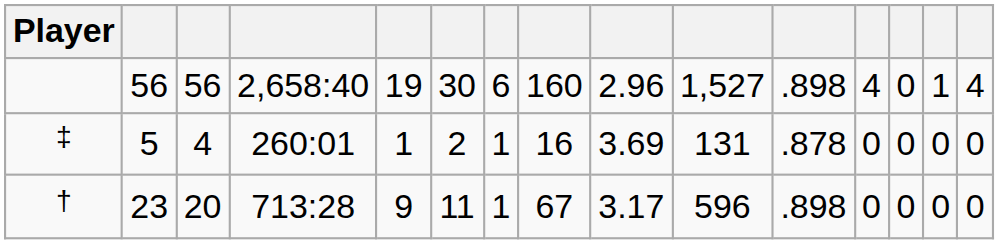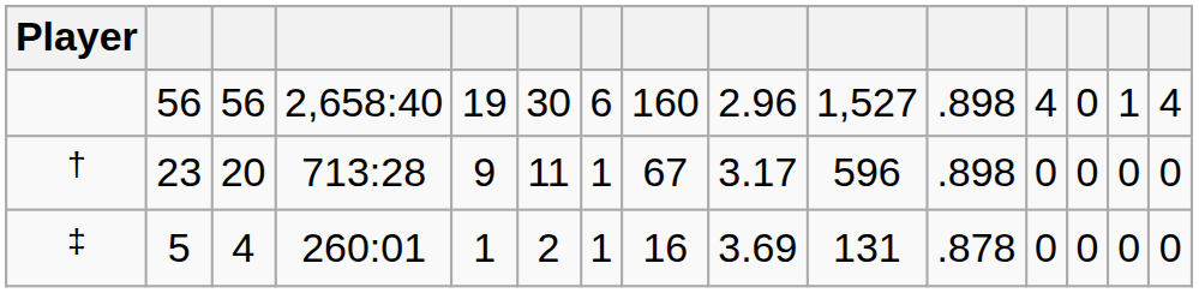rows swapped: † <-> ‡
